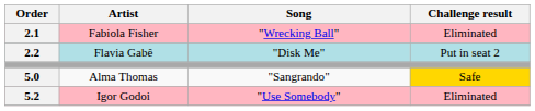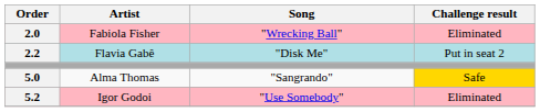Fabiola Fisher | Order: 2.1 -> 2.0
